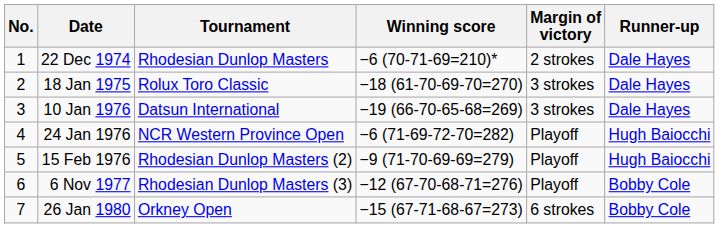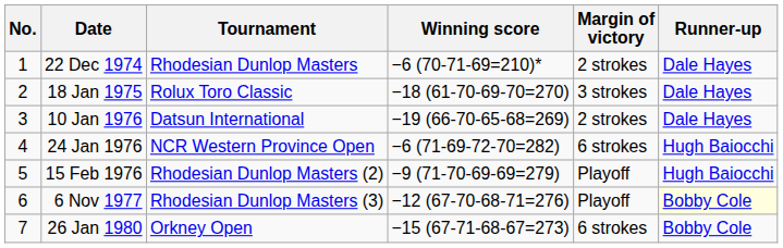10 Jan 1976 | Margin of victory: 3 strokes -> 2 strokes
24 Jan 1976 | Margin of victory: Playoff -> 6 strokes
6 Nov 1977 | Runner-up: no background -> lightyellow background
